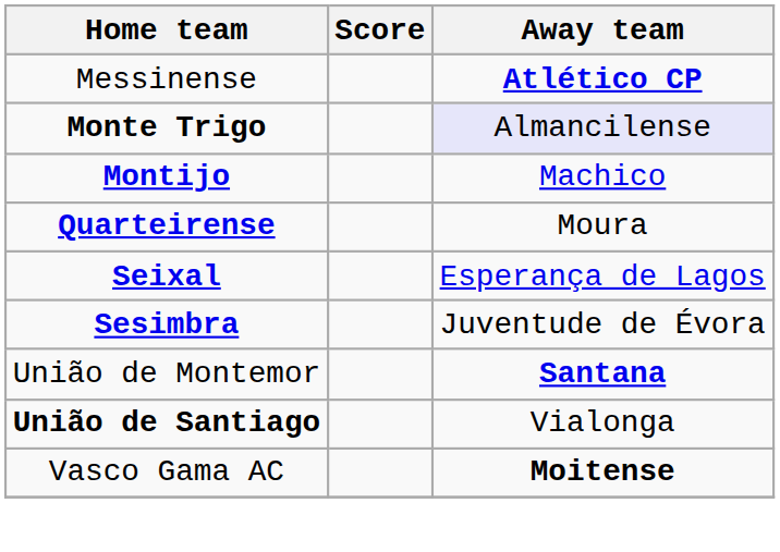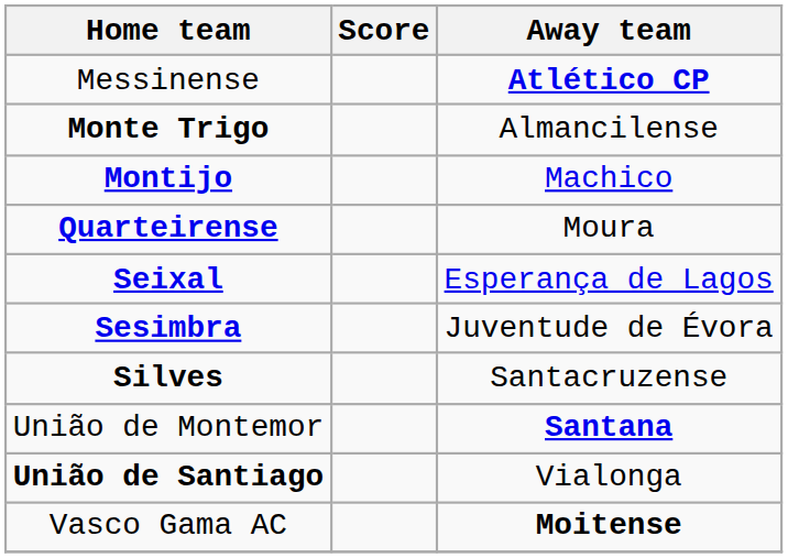Monte Trigo | Away team: lavender background -> no background
+ row: Silves | Santacruzense
